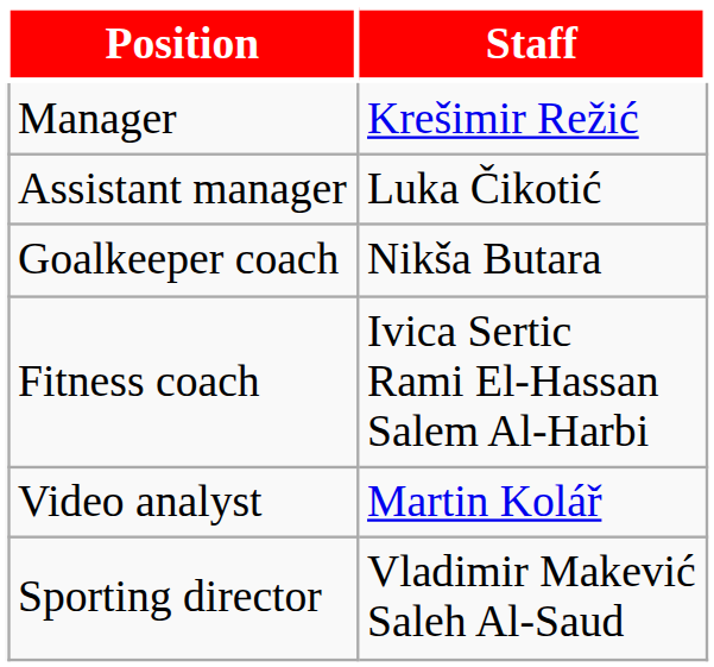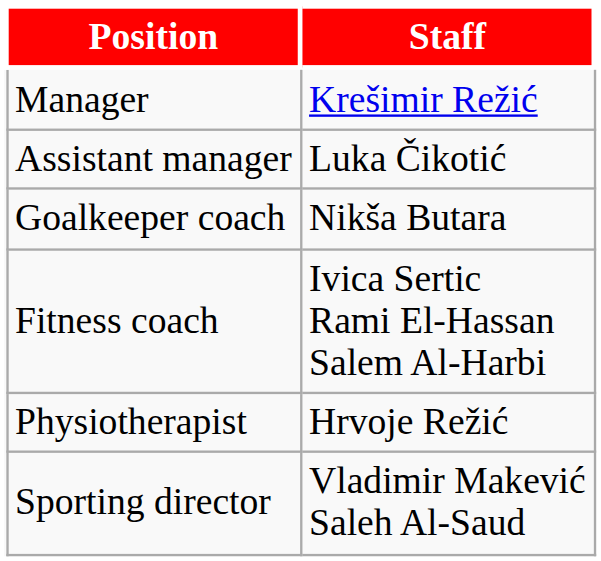- row: Video analyst | Martin Kolář
+ row: Physiotherapist | Hrvoje Režić
